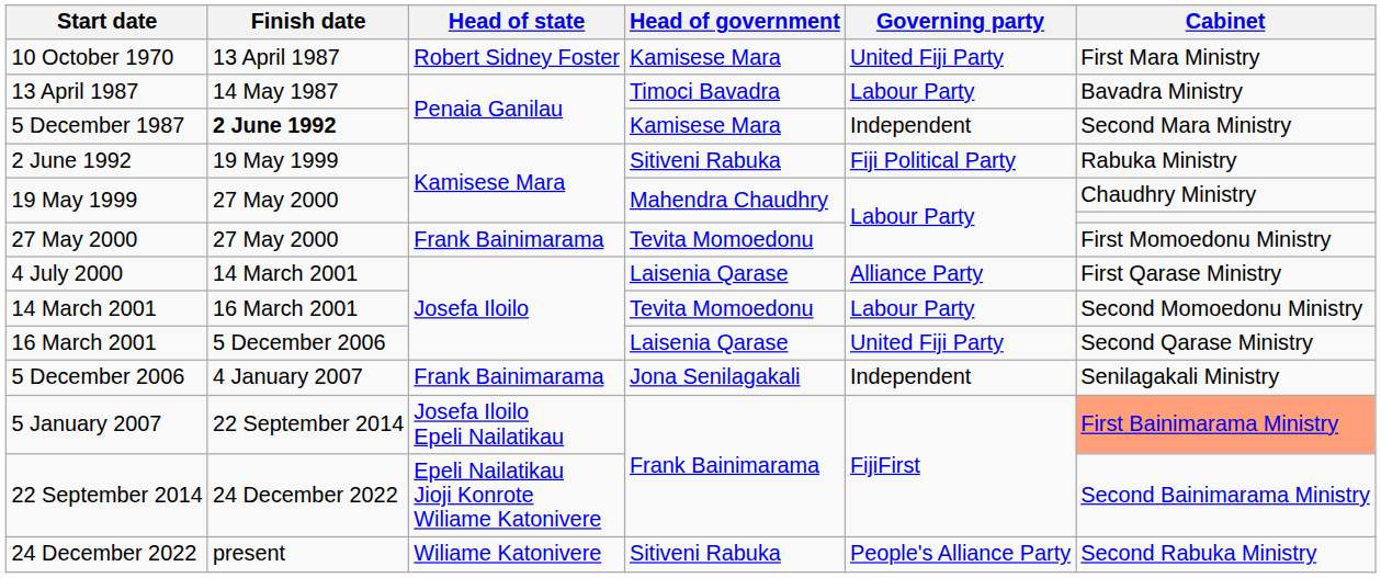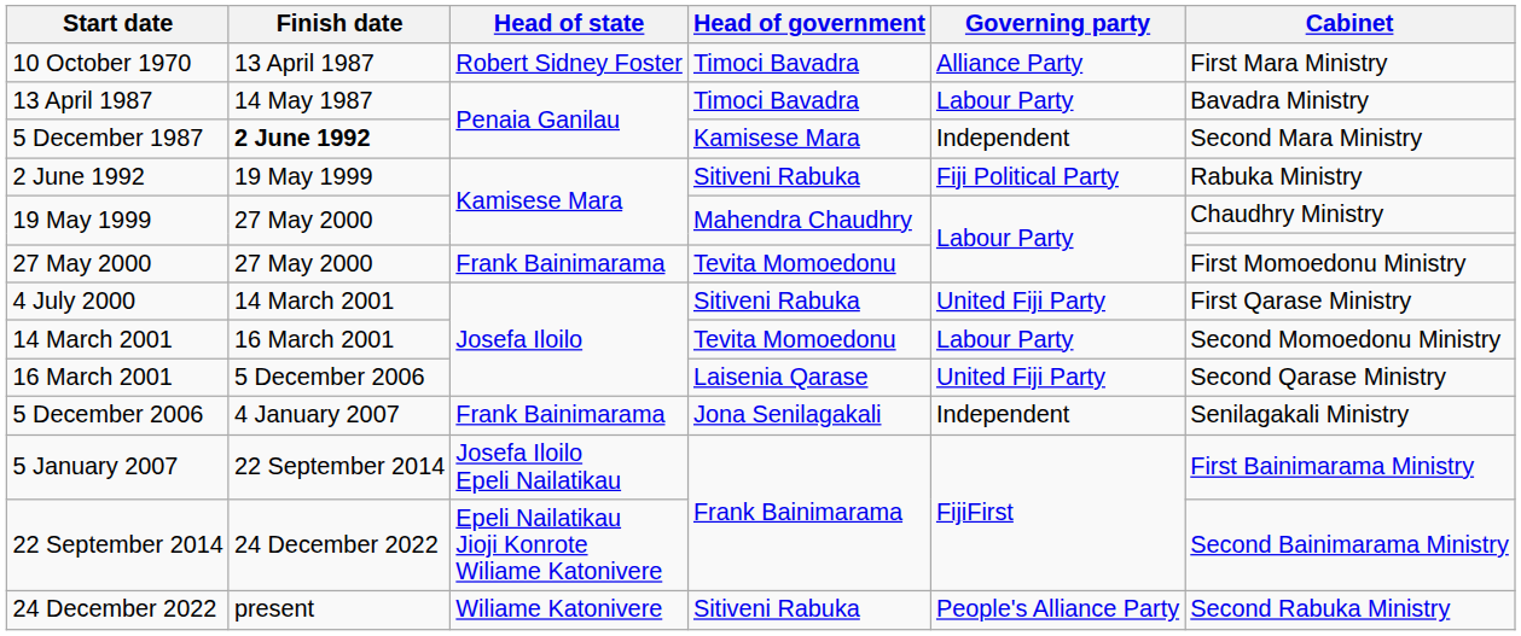10 October 1970 | Head of government: Kamisese Mara -> Timoci Bavadra
10 October 1970 | Governing party: United Fiji Party -> Alliance Party
4 July 2000 | Head of government: Laisenia Qarase -> Sitiveni Rabuka
4 July 2000 | Governing party: Alliance Party -> United Fiji Party
5 January 2007 | Cabinet: lightsalmon background -> no background
